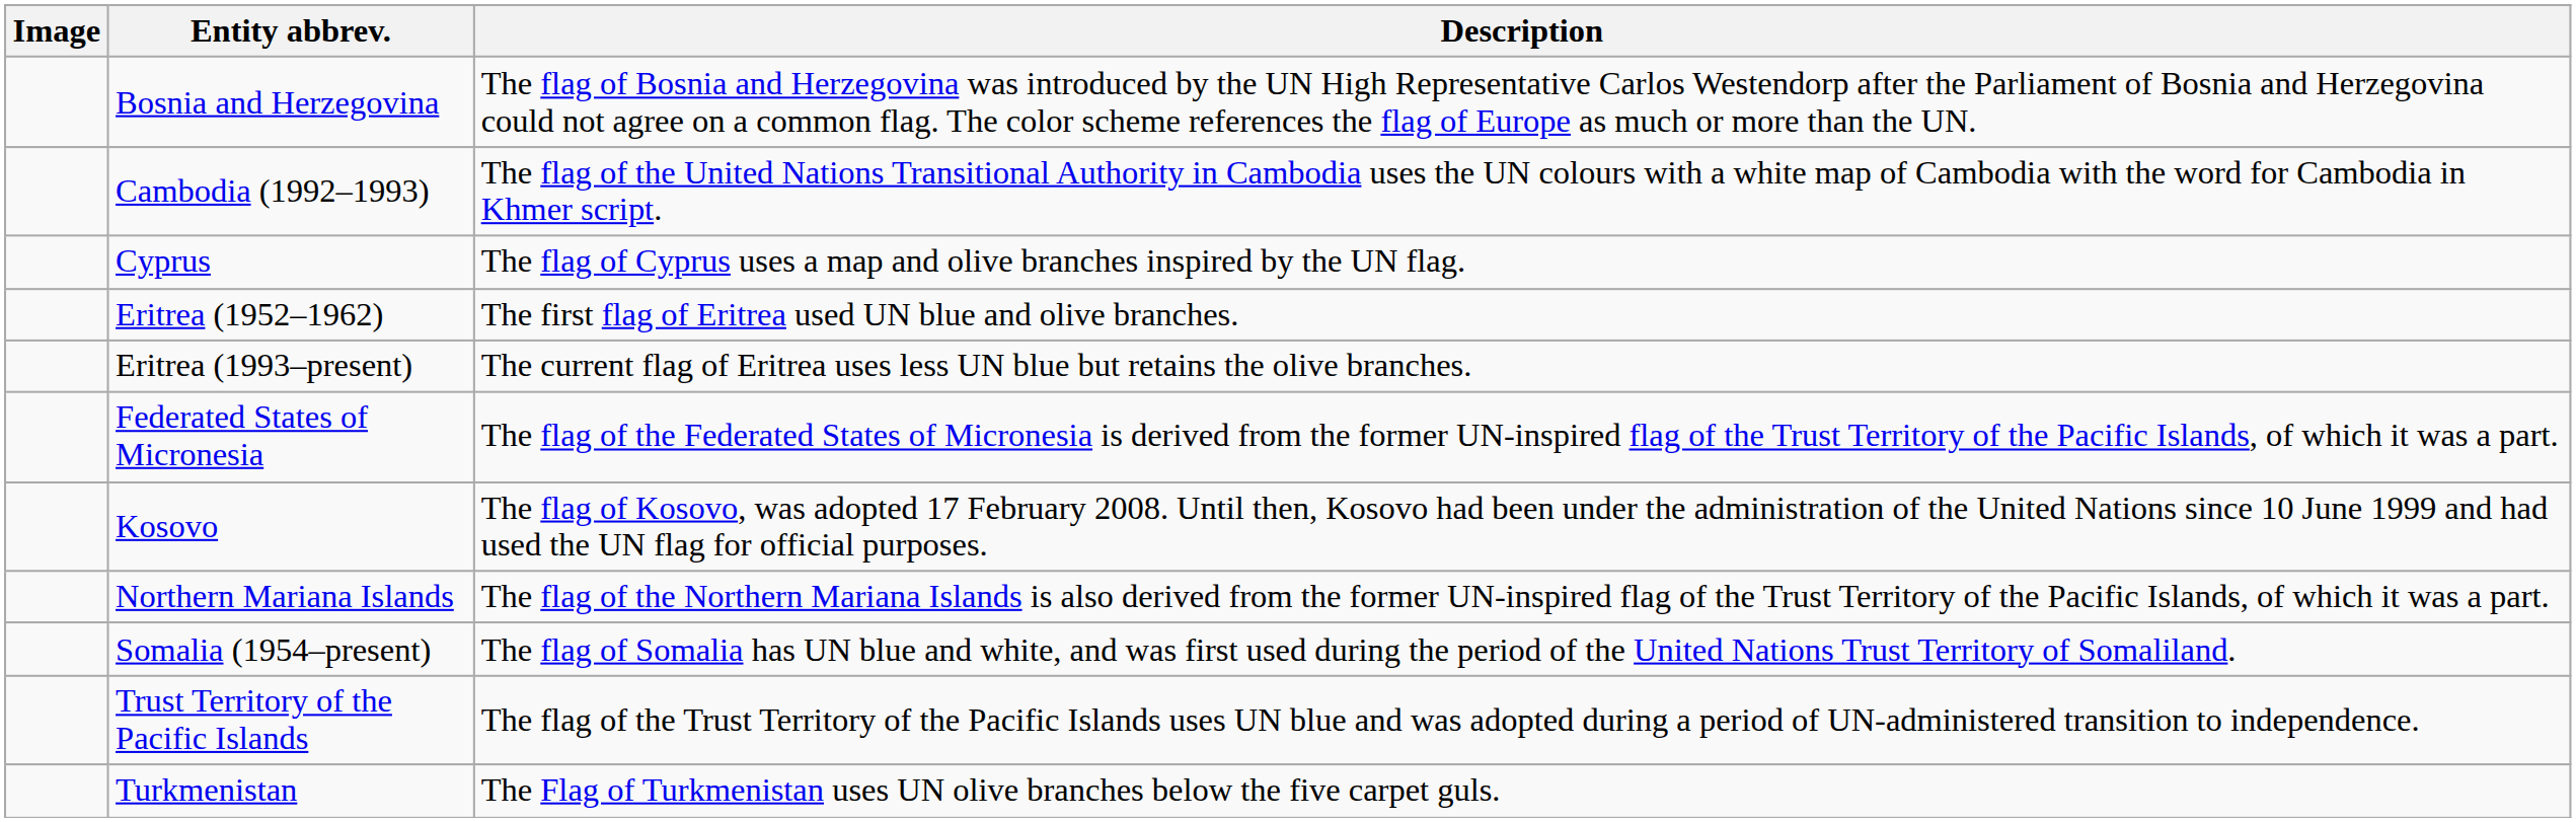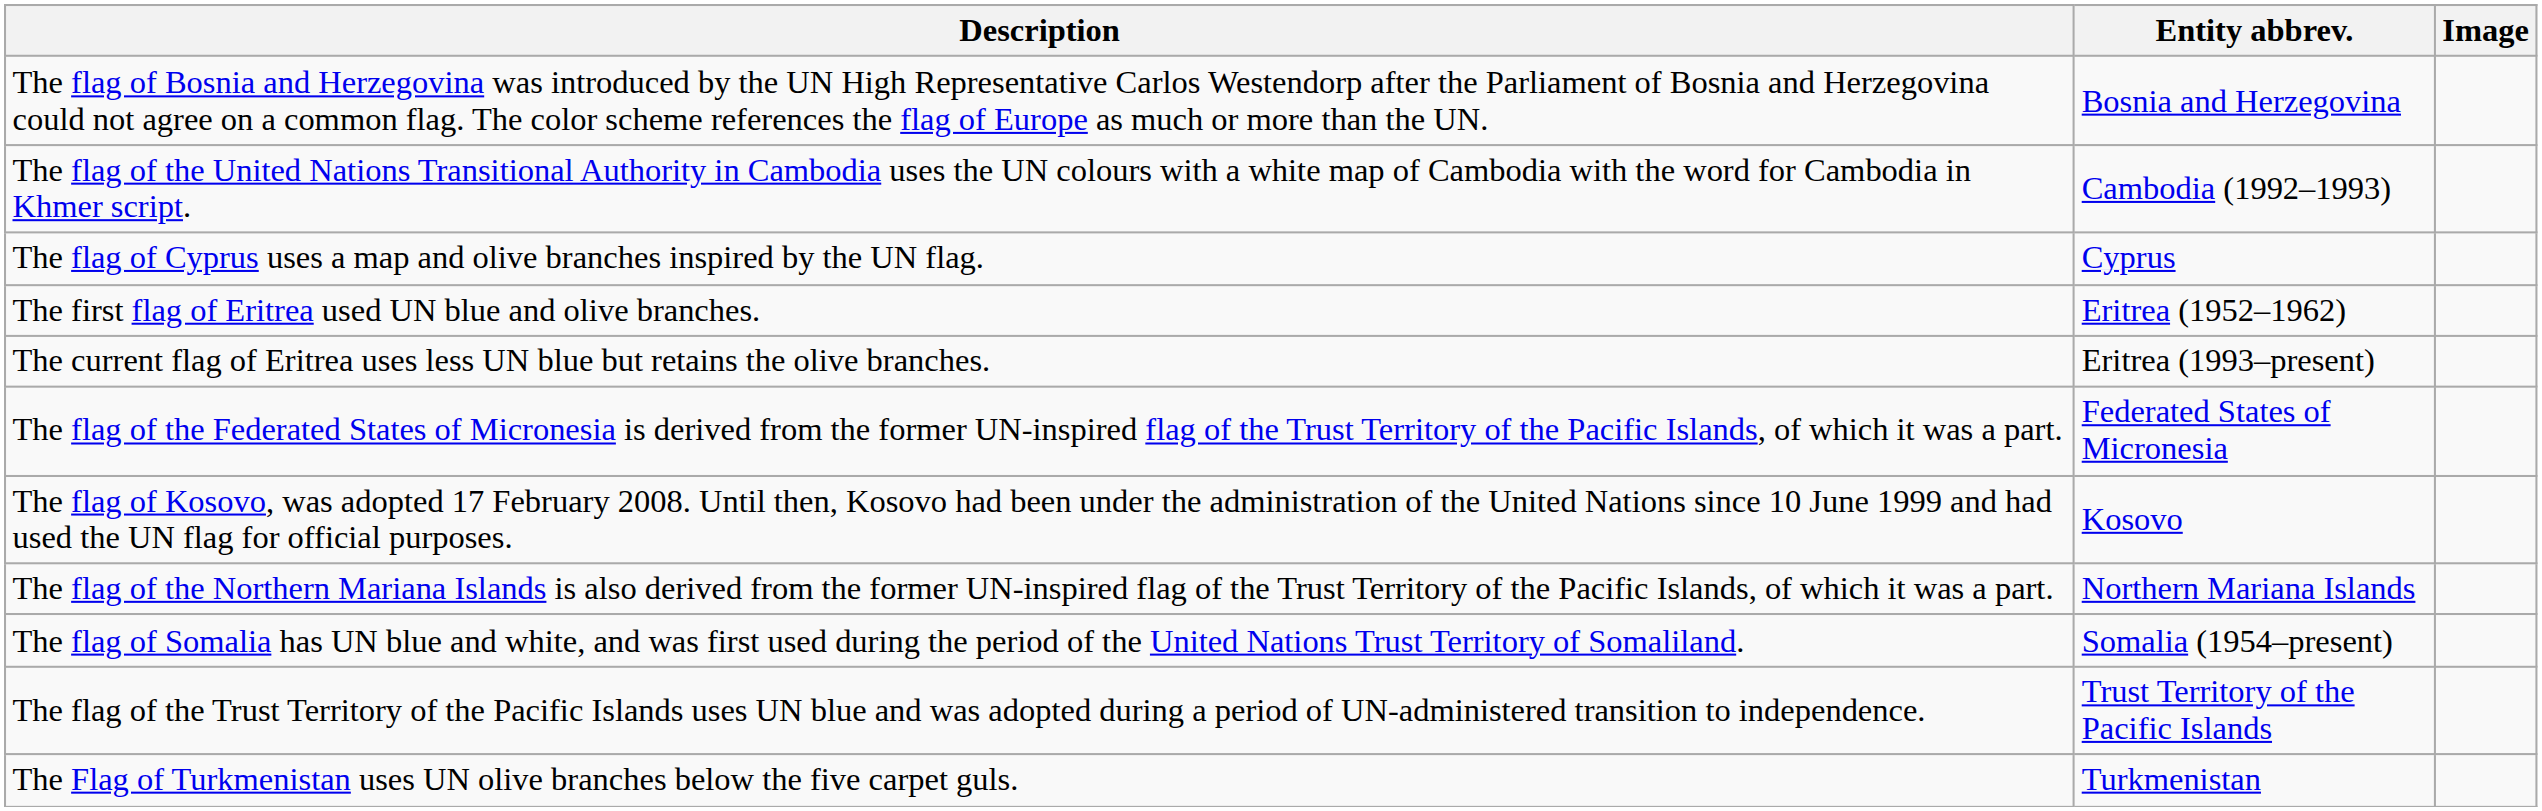columns swapped: Image <-> Description
